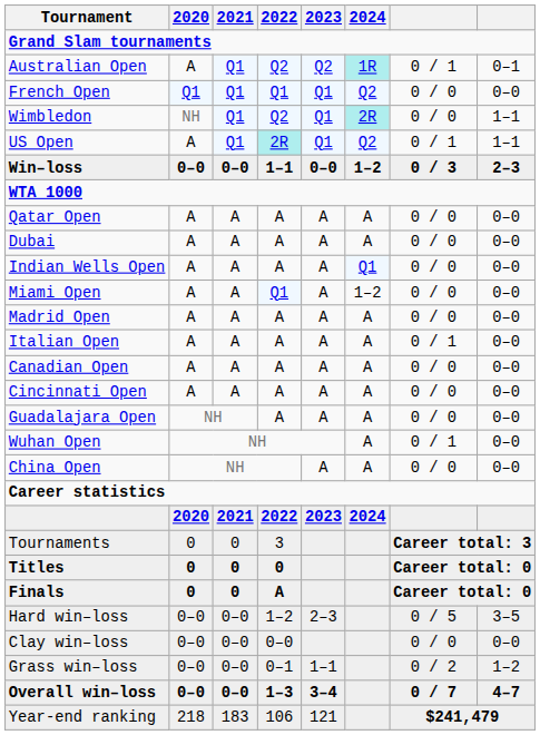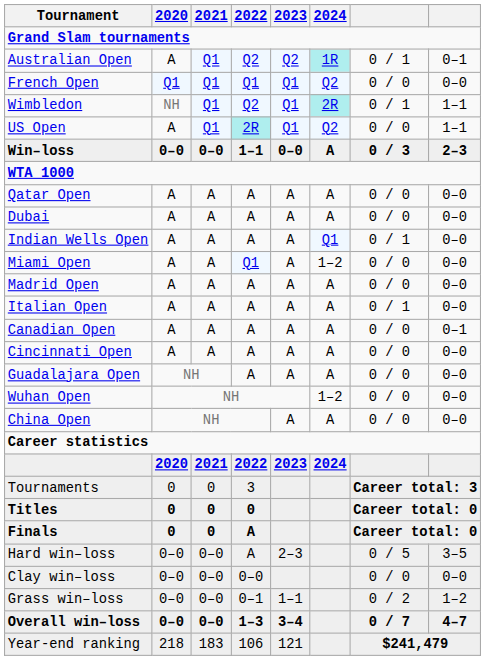Wimbledon | column 7: 0 / 0 -> 0 / 1
US Open | column 7: 0 / 1 -> 0 / 0
Win–loss | 2024: 1–2 -> A
Indian Wells Open | column 7: 0 / 0 -> 0 / 1
Canadian Open | column 8: 0–0 -> 0–1
Wuhan Open | 2024: A -> 1–2
Wuhan Open | column 7: 0 / 1 -> 0 / 0
Hard win–loss | 2022: 1–2 -> A
